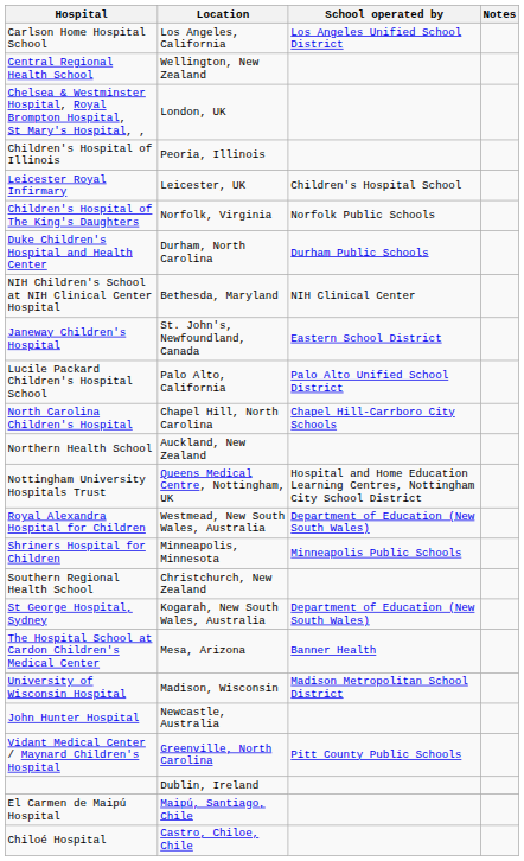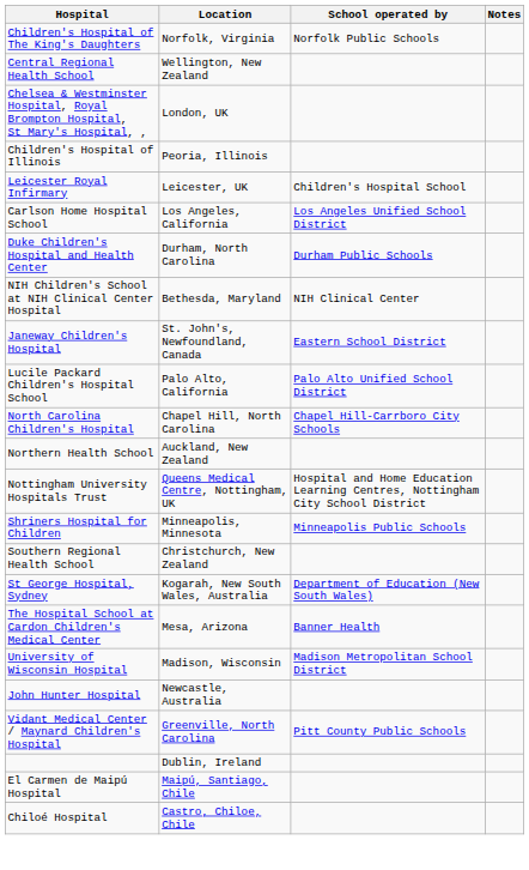rows swapped: Carlson Home Hospital School <-> Children's Hospital of The King's Daughters
- row: Royal Alexandra Hospital for Children | Westmead, New South Wales, Australia | Department of Education (New South Wales)
